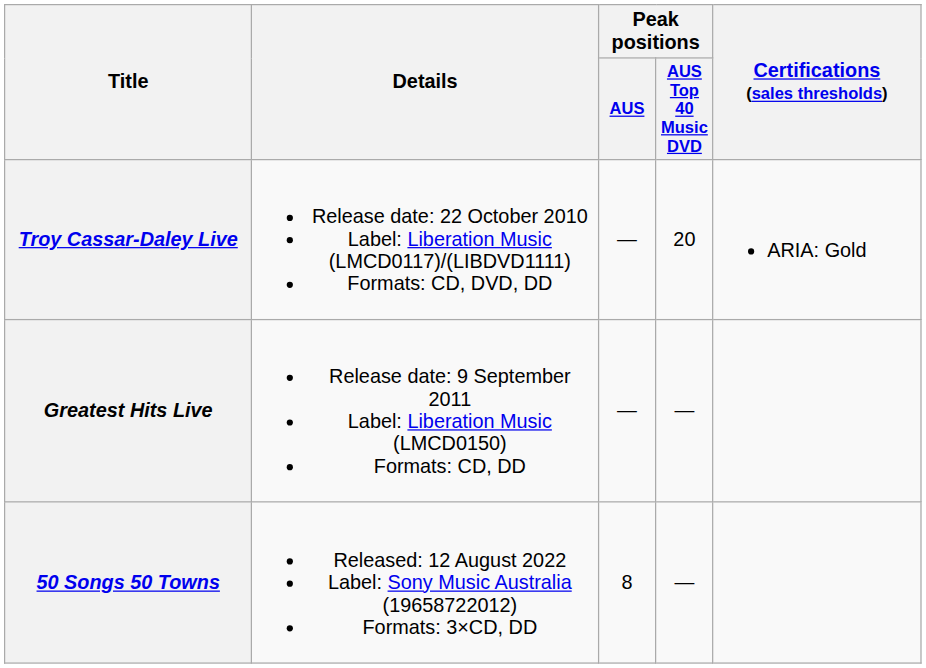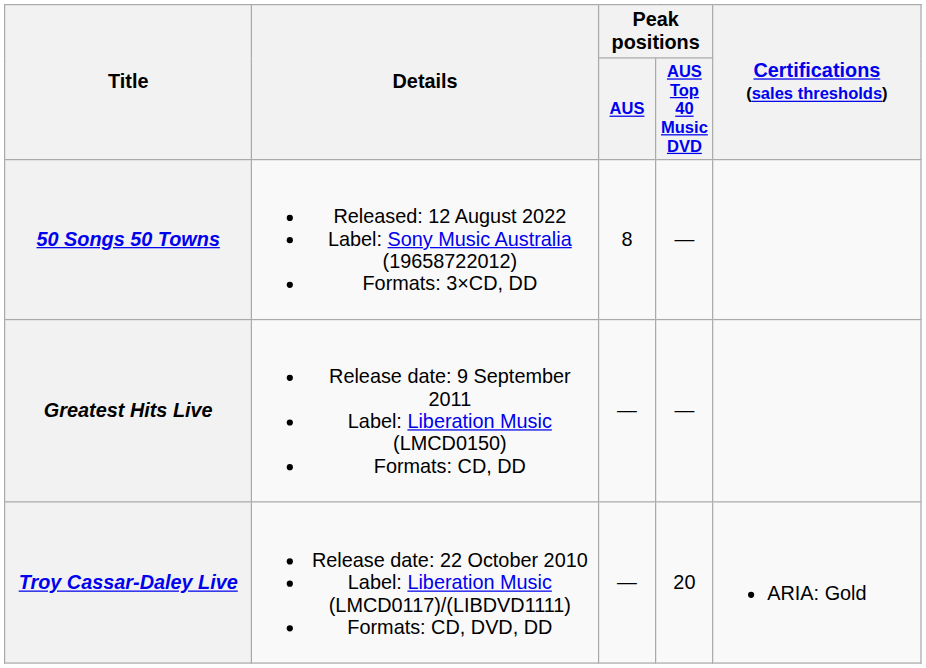rows swapped: Troy Cassar-Daley Live <-> 50 Songs 50 Towns
